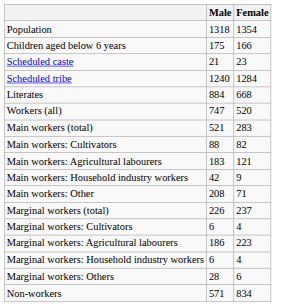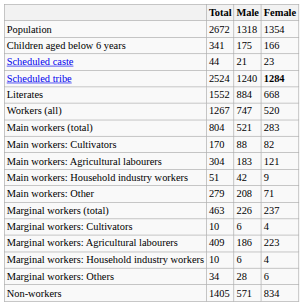+ column: Total | 2672 | 341 | 44 | 2524 | 1552 | 1267 | 804 | 170 | 304 | 51 | 279 | 463 | 10 | 409 | 10 | 34 | 1405
Scheduled tribe | Female: normal -> bold
